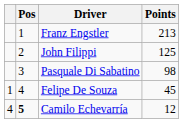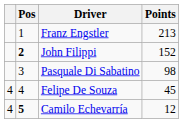John Filippi | Pos: normal -> bold
John Filippi | Points: 125 -> 152
Felipe De Souza | column 1: 1 -> 4
